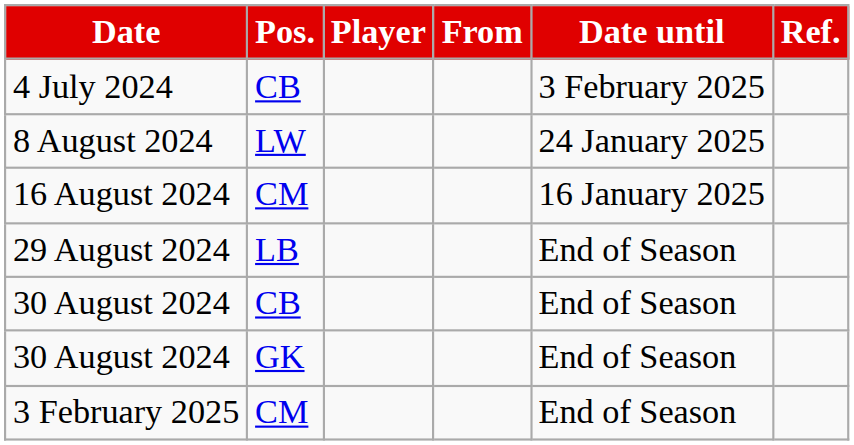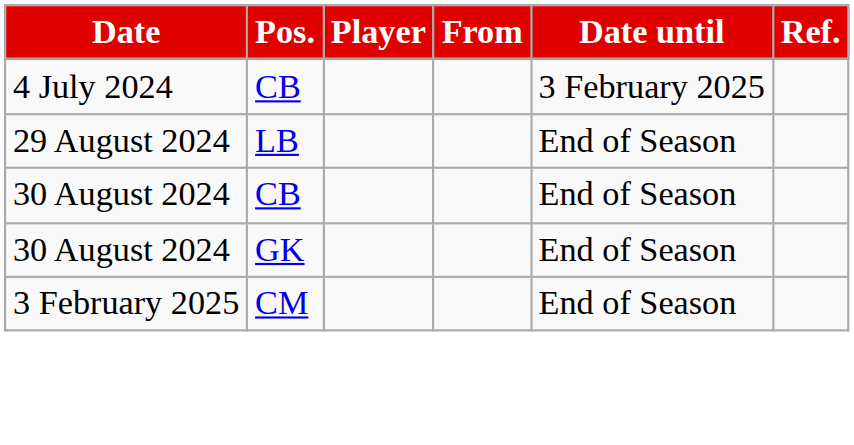- row: 8 August 2024 | LW | 24 January 2025
- row: 16 August 2024 | CM | 16 January 2025
